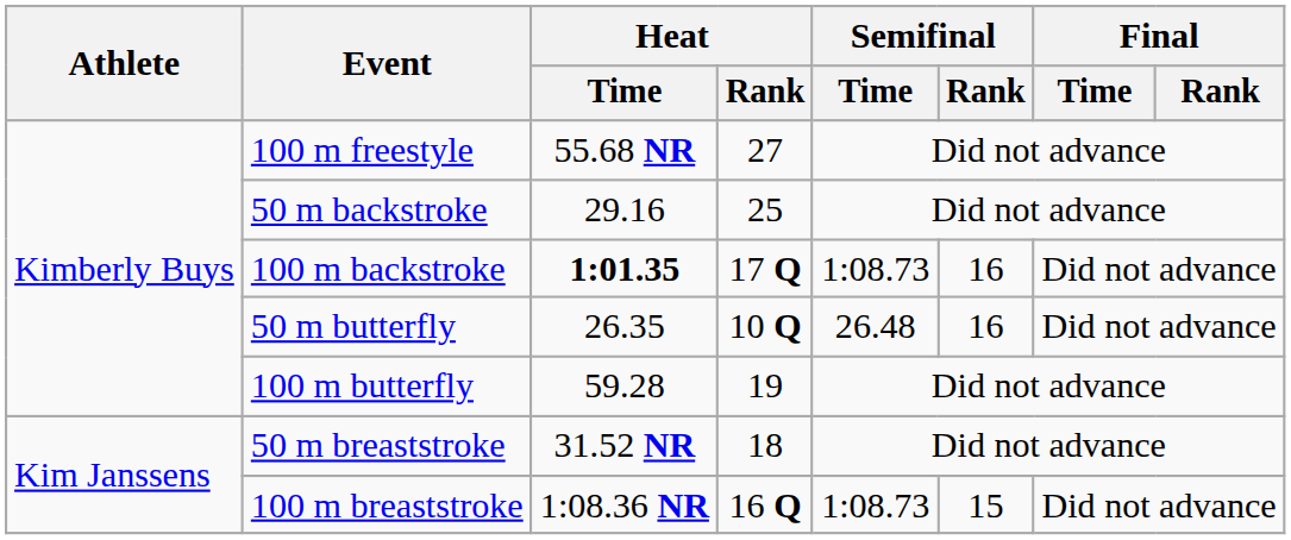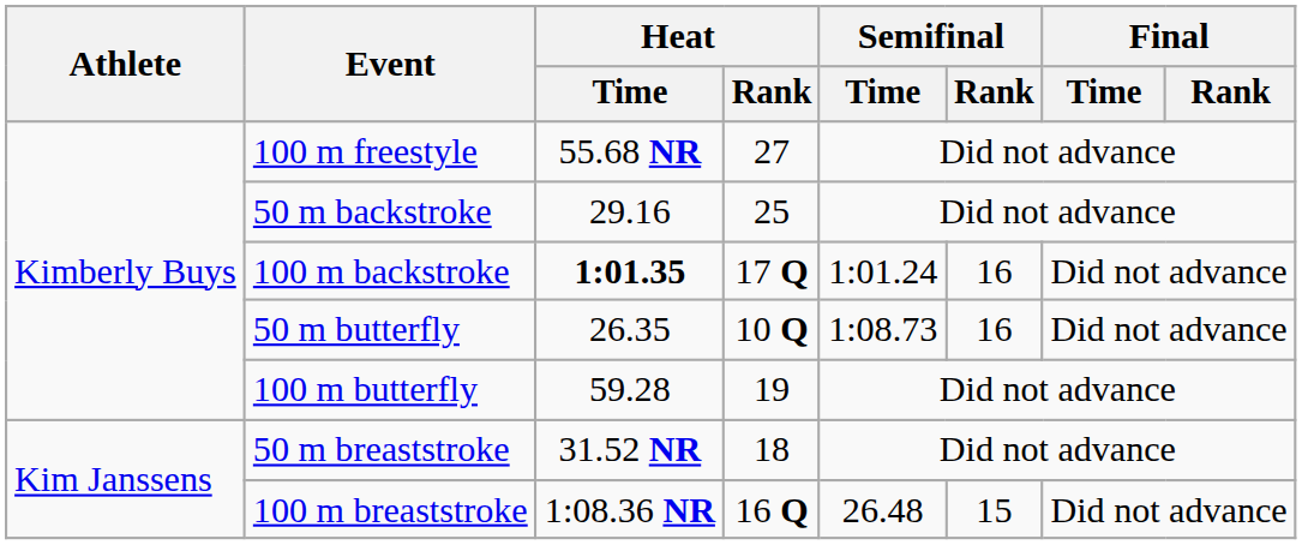100 m backstroke | Semifinal / Time: 1:08.73 -> 1:01.24
50 m butterfly | Semifinal / Time: 26.48 -> 1:08.73
100 m breaststroke | Semifinal / Time: 1:08.73 -> 26.48
